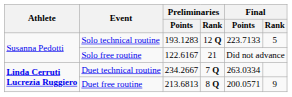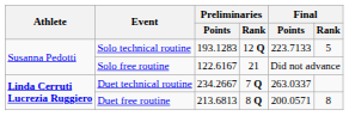Duet technical routine | Final / Points: 263.0334 -> 263.0337
Duet free routine | Final / Rank: 9 -> 8
